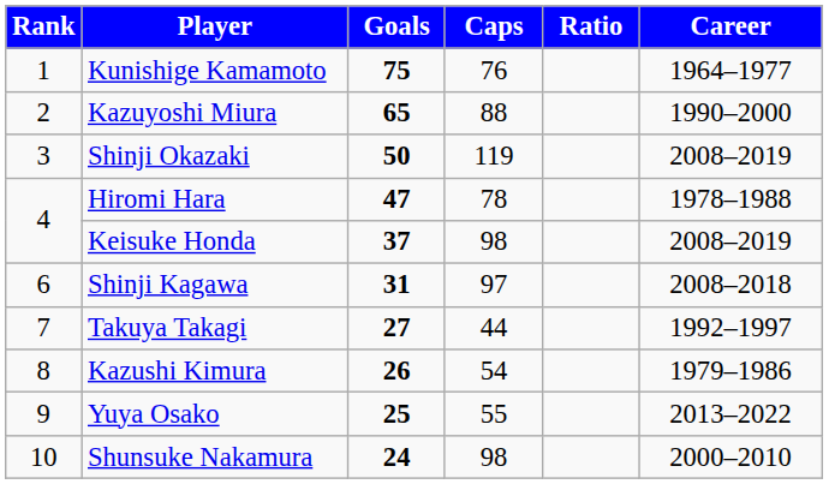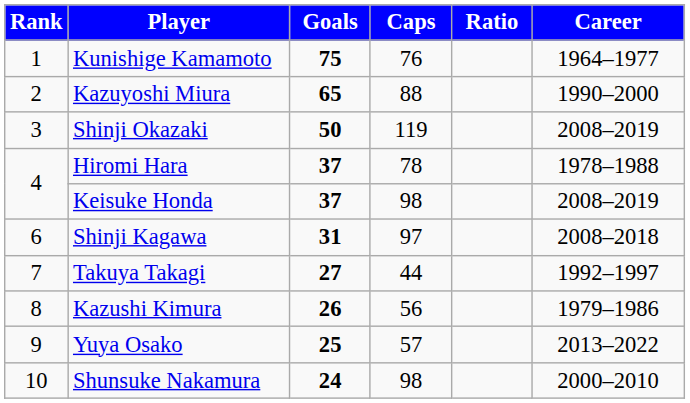Hiromi Hara | Goals: 47 -> 37
Kazushi Kimura | Caps: 54 -> 56
Yuya Osako | Caps: 55 -> 57
